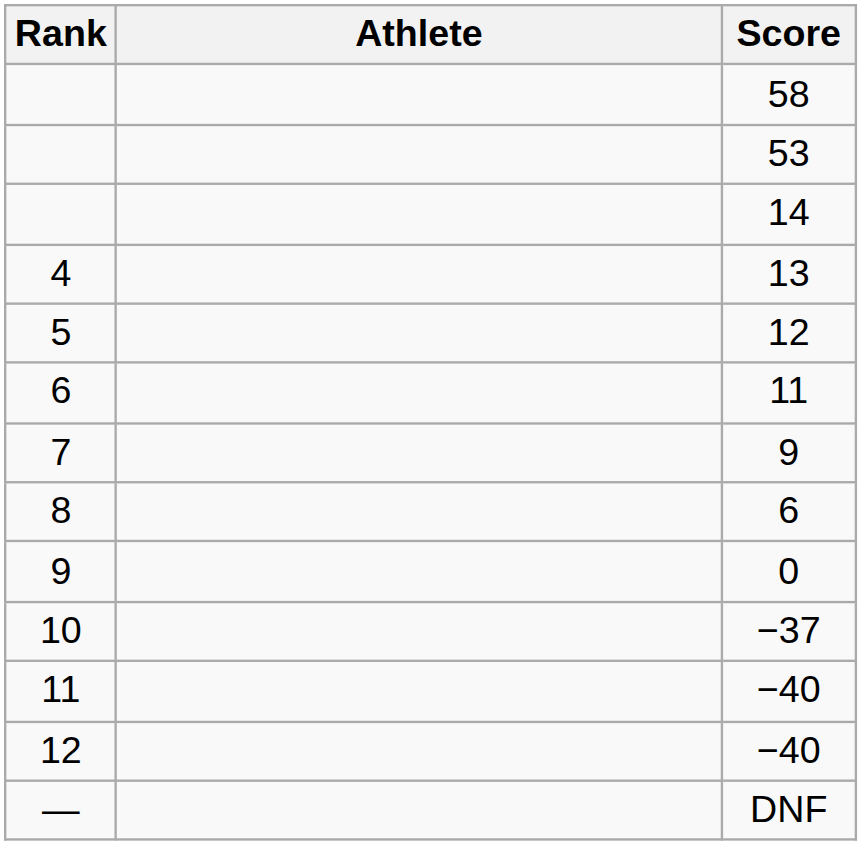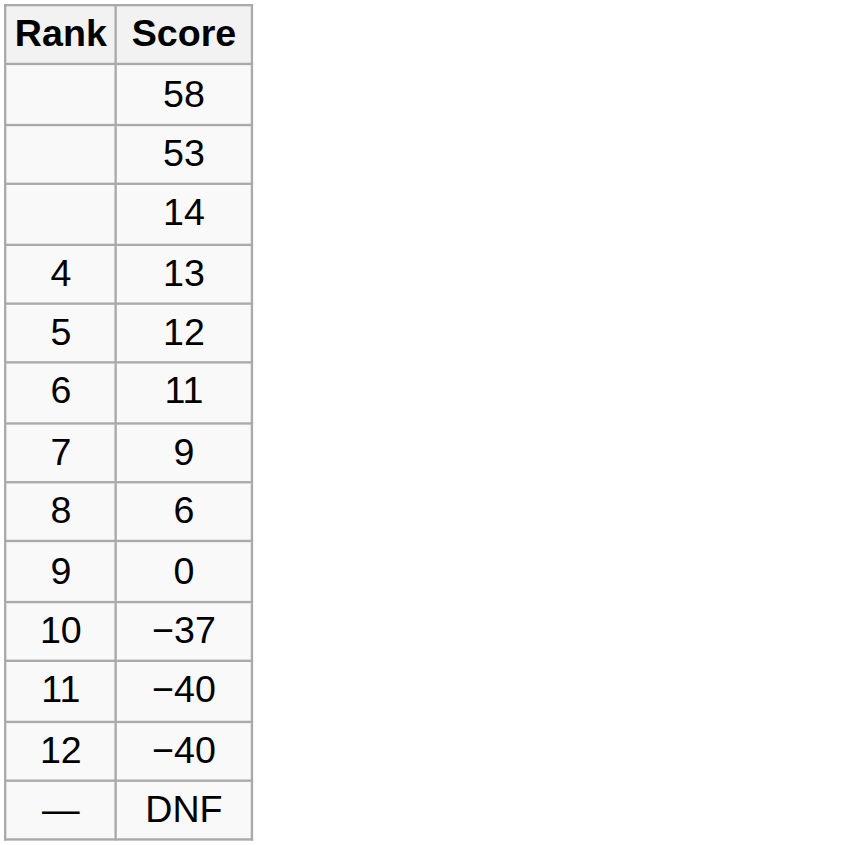- column: Athlete
